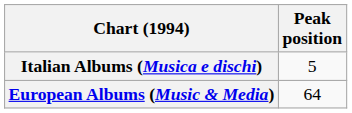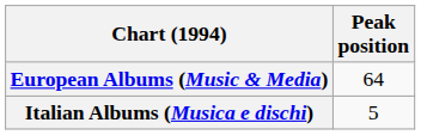rows swapped: European Albums (Music & Media) <-> Italian Albums (Musica e dischi)
